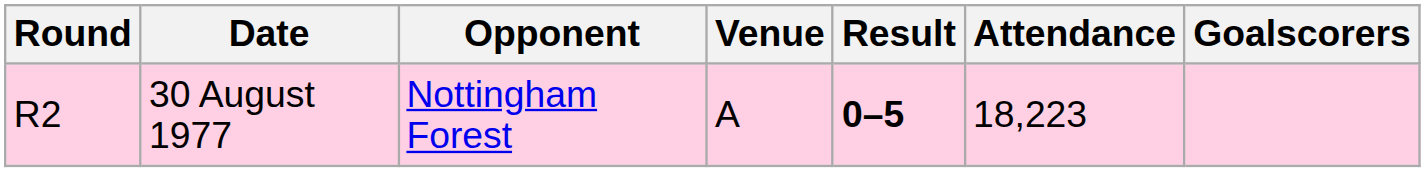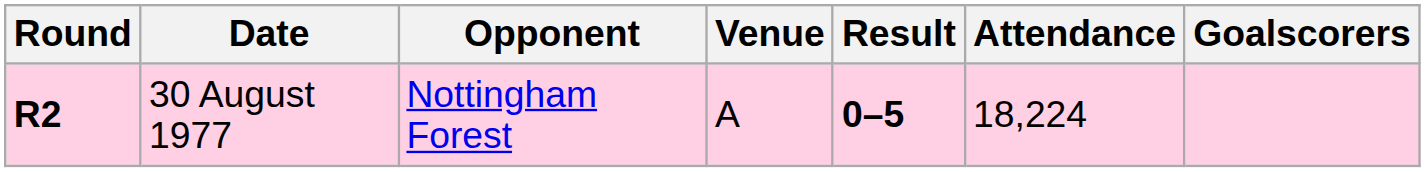30 August 1977 | Round: normal -> bold
30 August 1977 | Attendance: 18,223 -> 18,224
